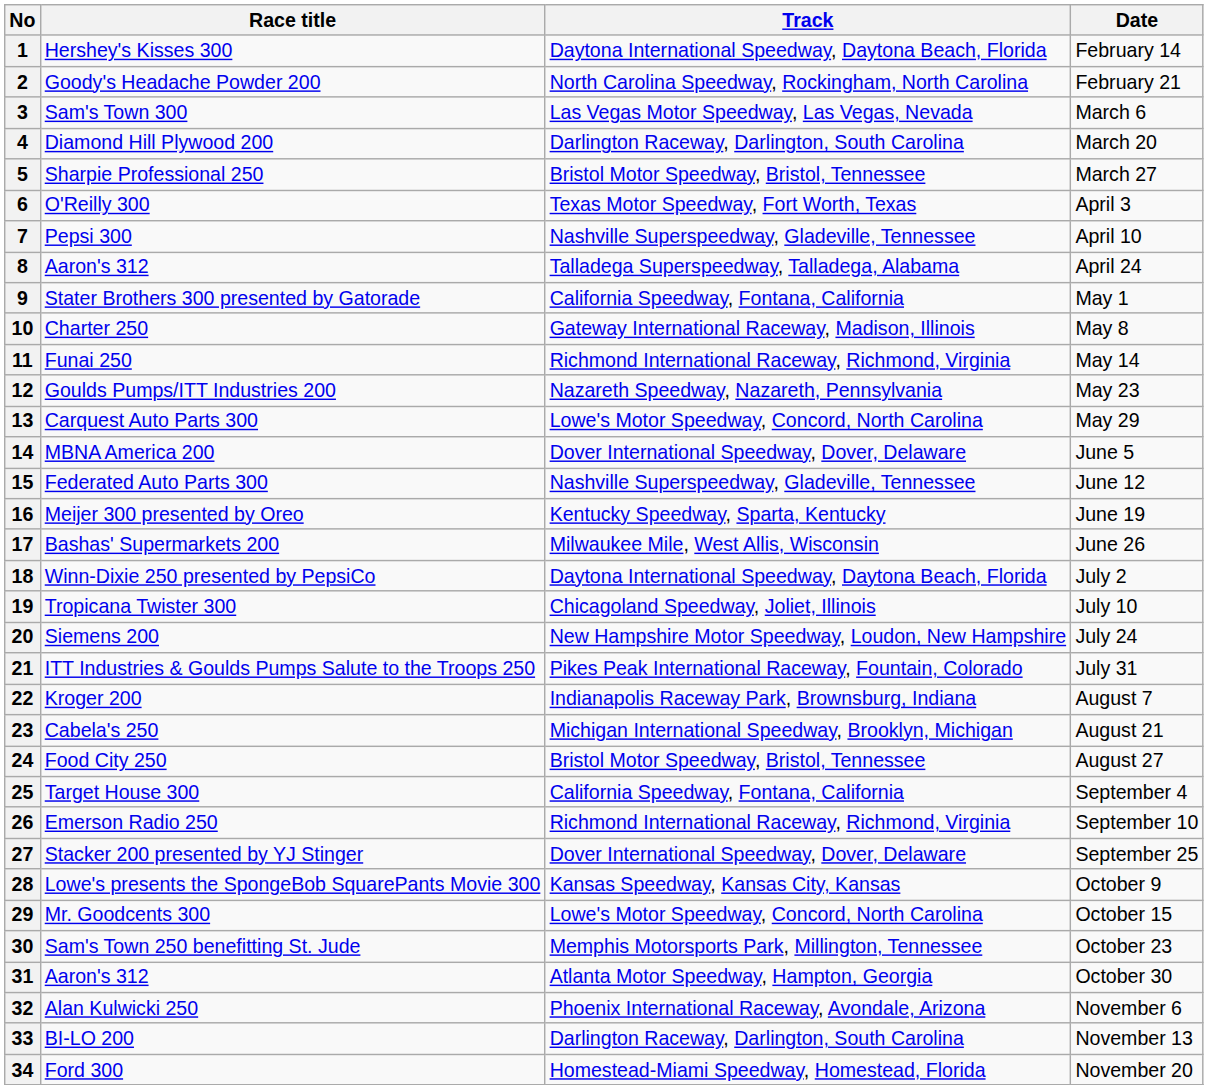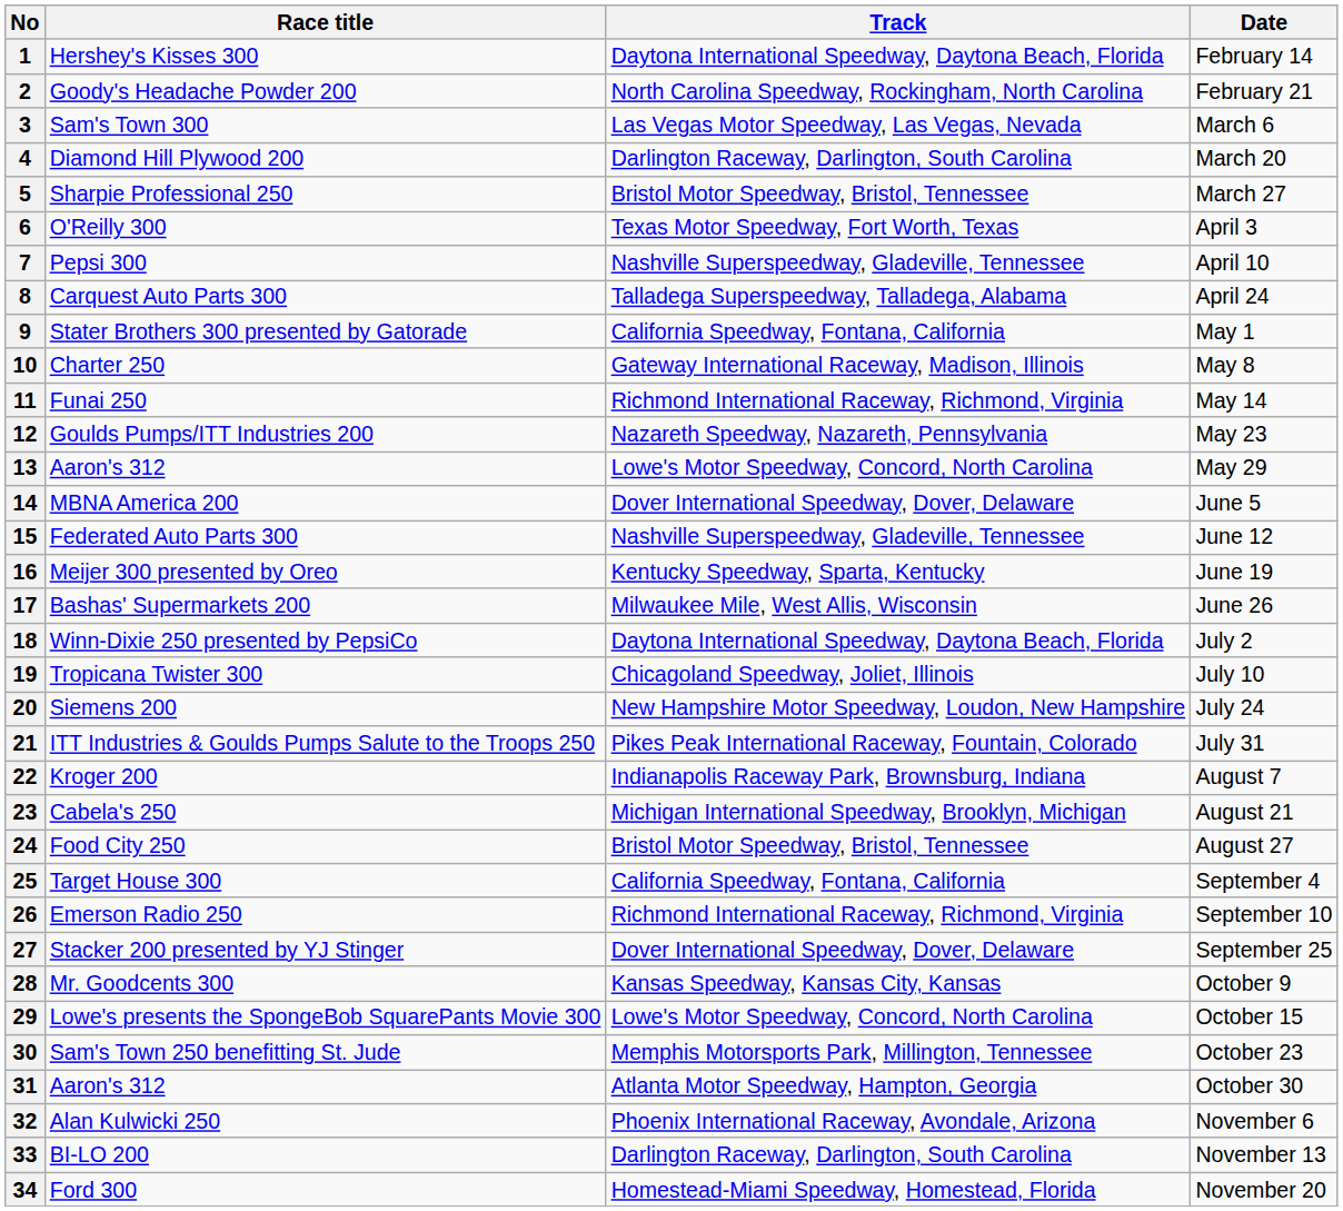8 | Race title: Aaron's 312 -> Carquest Auto Parts 300
13 | Race title: Carquest Auto Parts 300 -> Aaron's 312
28 | Race title: Lowe's presents the SpongeBob SquarePants Movie 300 -> Mr. Goodcents 300
29 | Race title: Mr. Goodcents 300 -> Lowe's presents the SpongeBob SquarePants Movie 300
